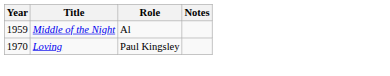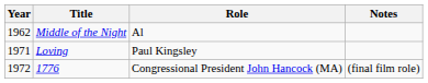Middle of the Night | Year: 1959 -> 1962
Loving | Year: 1970 -> 1971
+ row: 1972 | 1776 | Congressional President John Hancock (MA) | (final film role)
